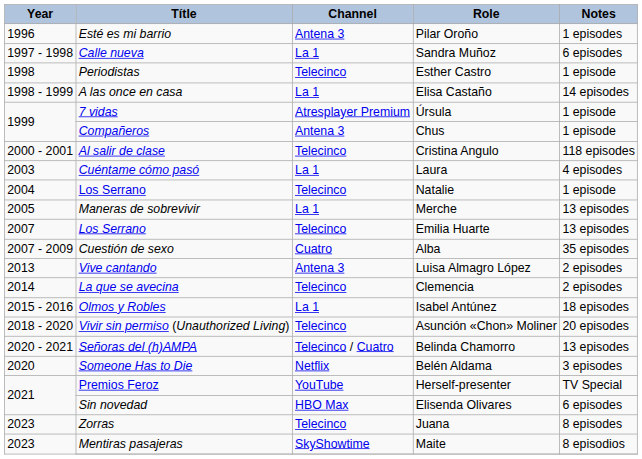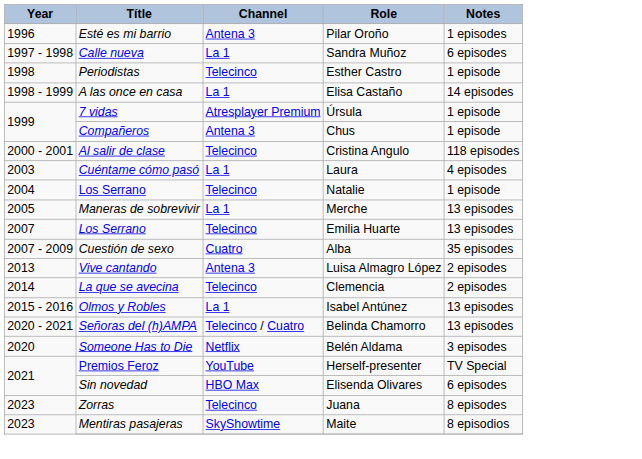Isabel Antúnez | Notes: 18 episodes -> 13 episodes
- row: 2018 - 2020 | Vivir sin permiso (Unauthorized Living) | Telecinco | Asunción «Chon» Moliner | 20 episodes
